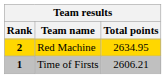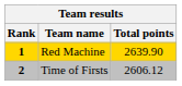Red Machine | Rank: 2 -> 1
Red Machine | Total points: 2634.95 -> 2639.90
Time of Firsts | Rank: 1 -> 2
Time of Firsts | Total points: 2606.21 -> 2606.12
